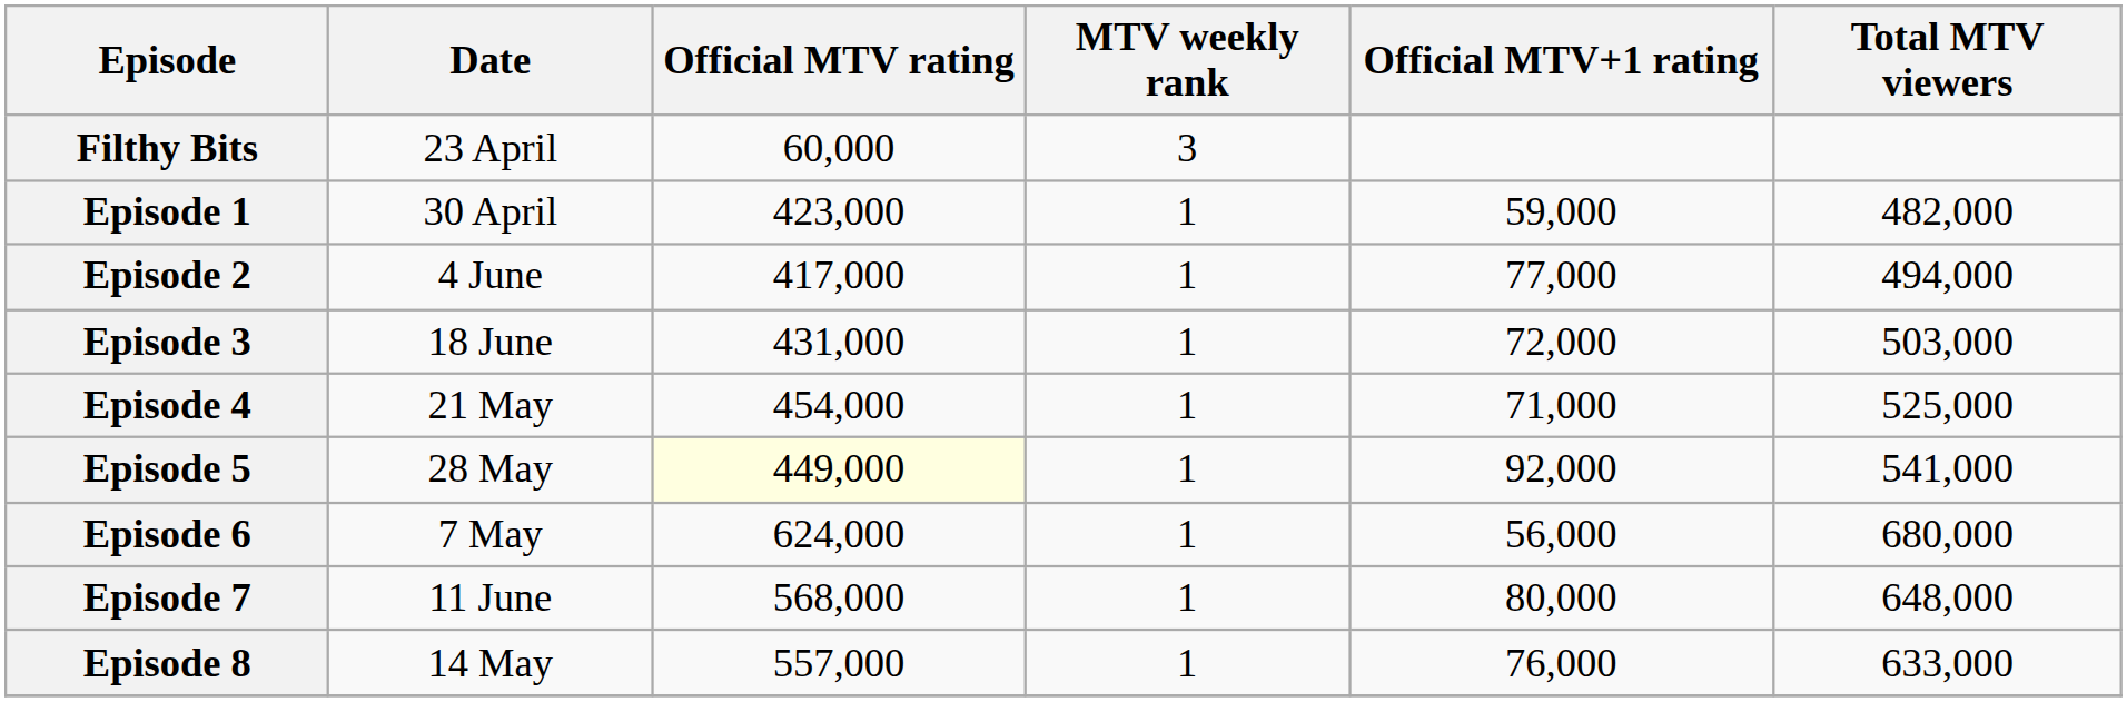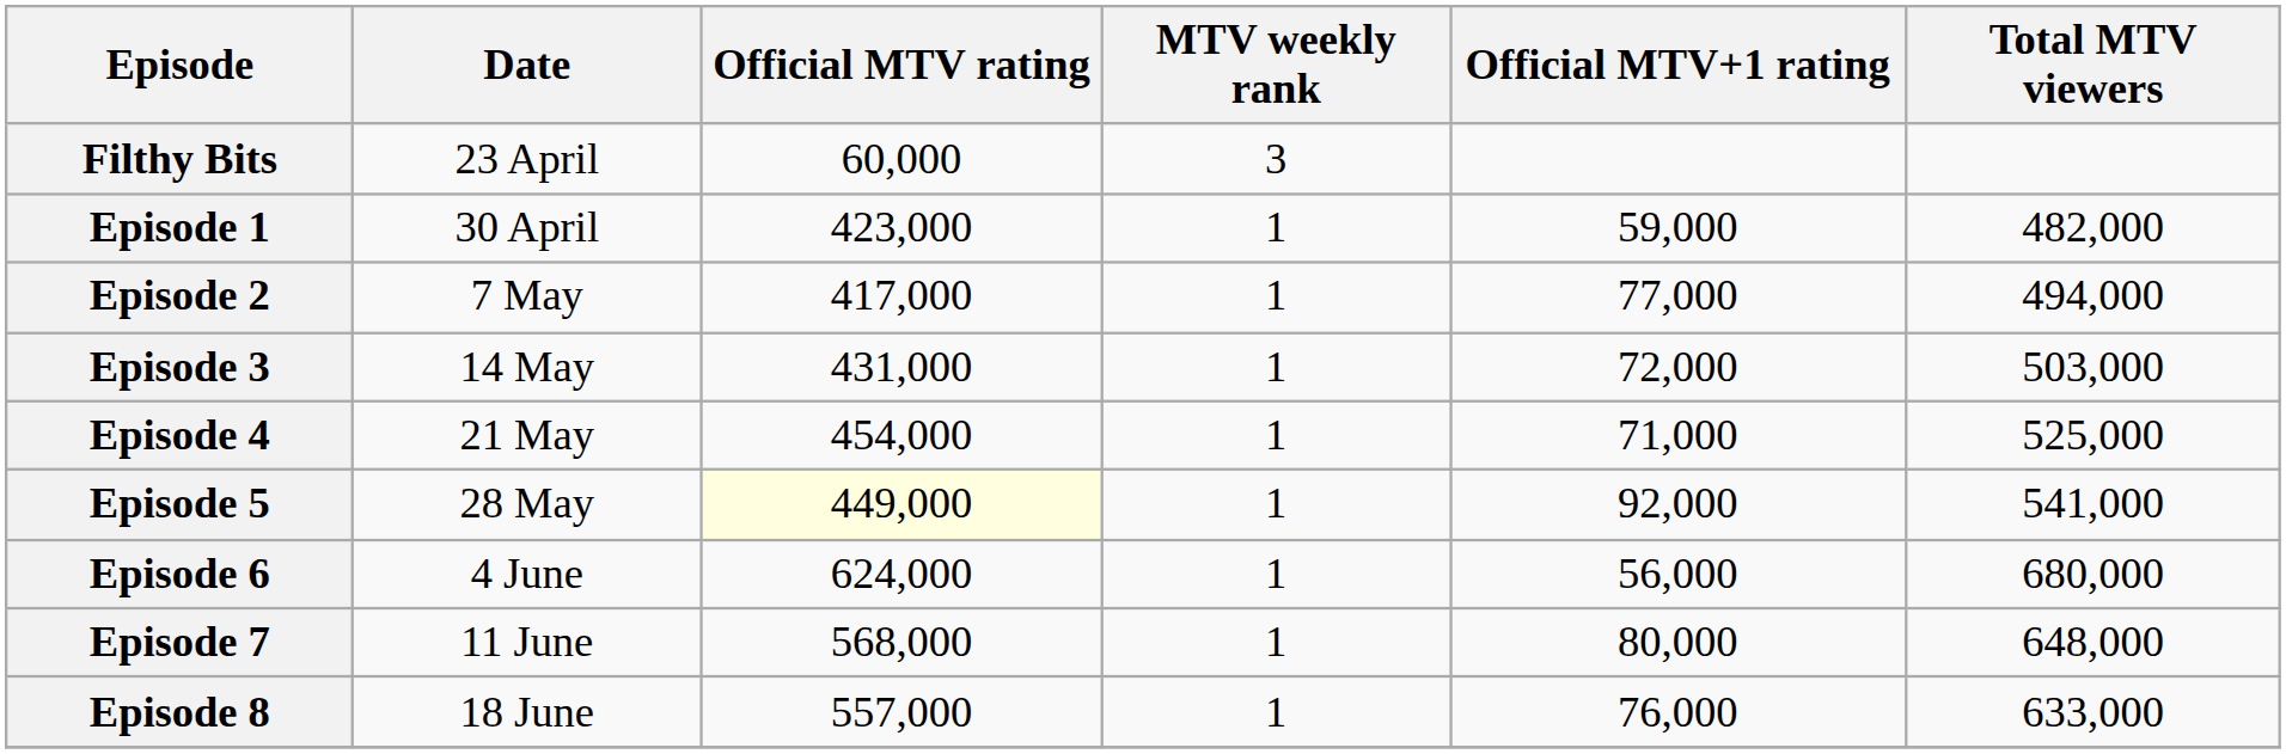Episode 2 | Date: 4 June -> 7 May
Episode 3 | Date: 18 June -> 14 May
Episode 6 | Date: 7 May -> 4 June
Episode 8 | Date: 14 May -> 18 June
